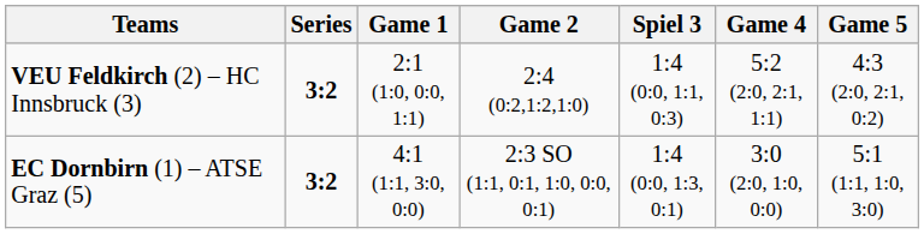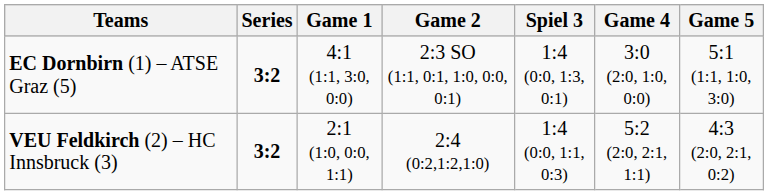rows swapped: EC Dornbirn (1) – ATSE Graz (5) <-> VEU Feldkirch (2) – HC Innsbruck (3)
